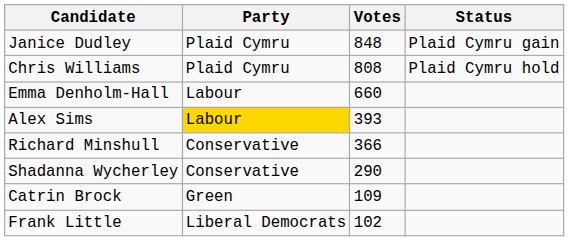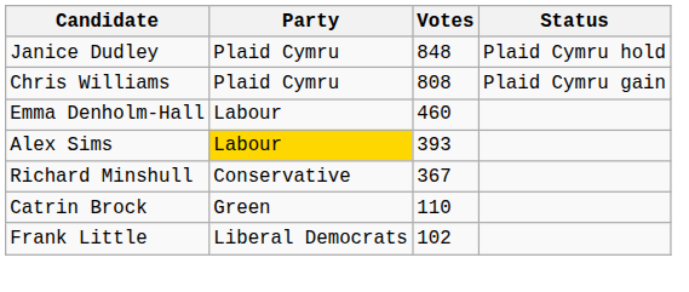Janice Dudley | Status: Plaid Cymru gain -> Plaid Cymru hold
Chris Williams | Status: Plaid Cymru hold -> Plaid Cymru gain
Emma Denholm-Hall | Votes: 660 -> 460
Richard Minshull | Votes: 366 -> 367
- row: Shadanna Wycherley | Conservative | 290
Catrin Brock | Votes: 109 -> 110
